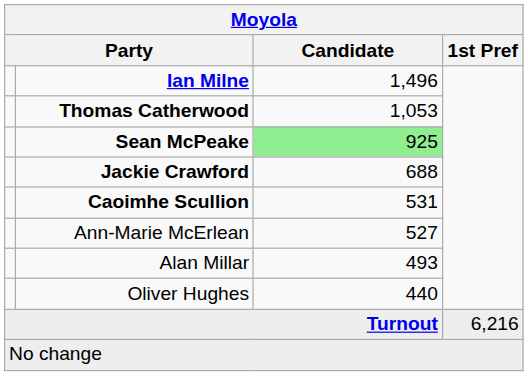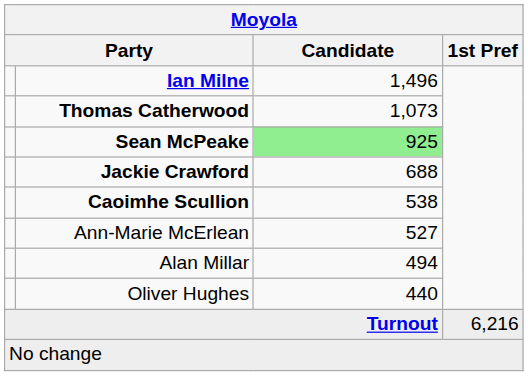Thomas Catherwood | Candidate: 1,053 -> 1,073
Caoimhe Scullion | Candidate: 531 -> 538
Alan Millar | Candidate: 493 -> 494
